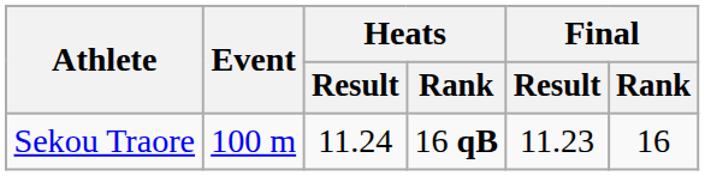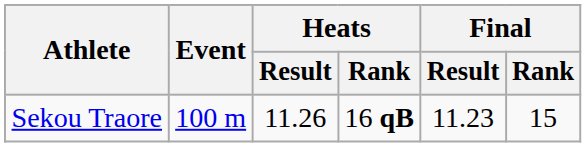Sekou Traore | Heats / Result: 11.24 -> 11.26
Sekou Traore | Final / Rank: 16 -> 15
